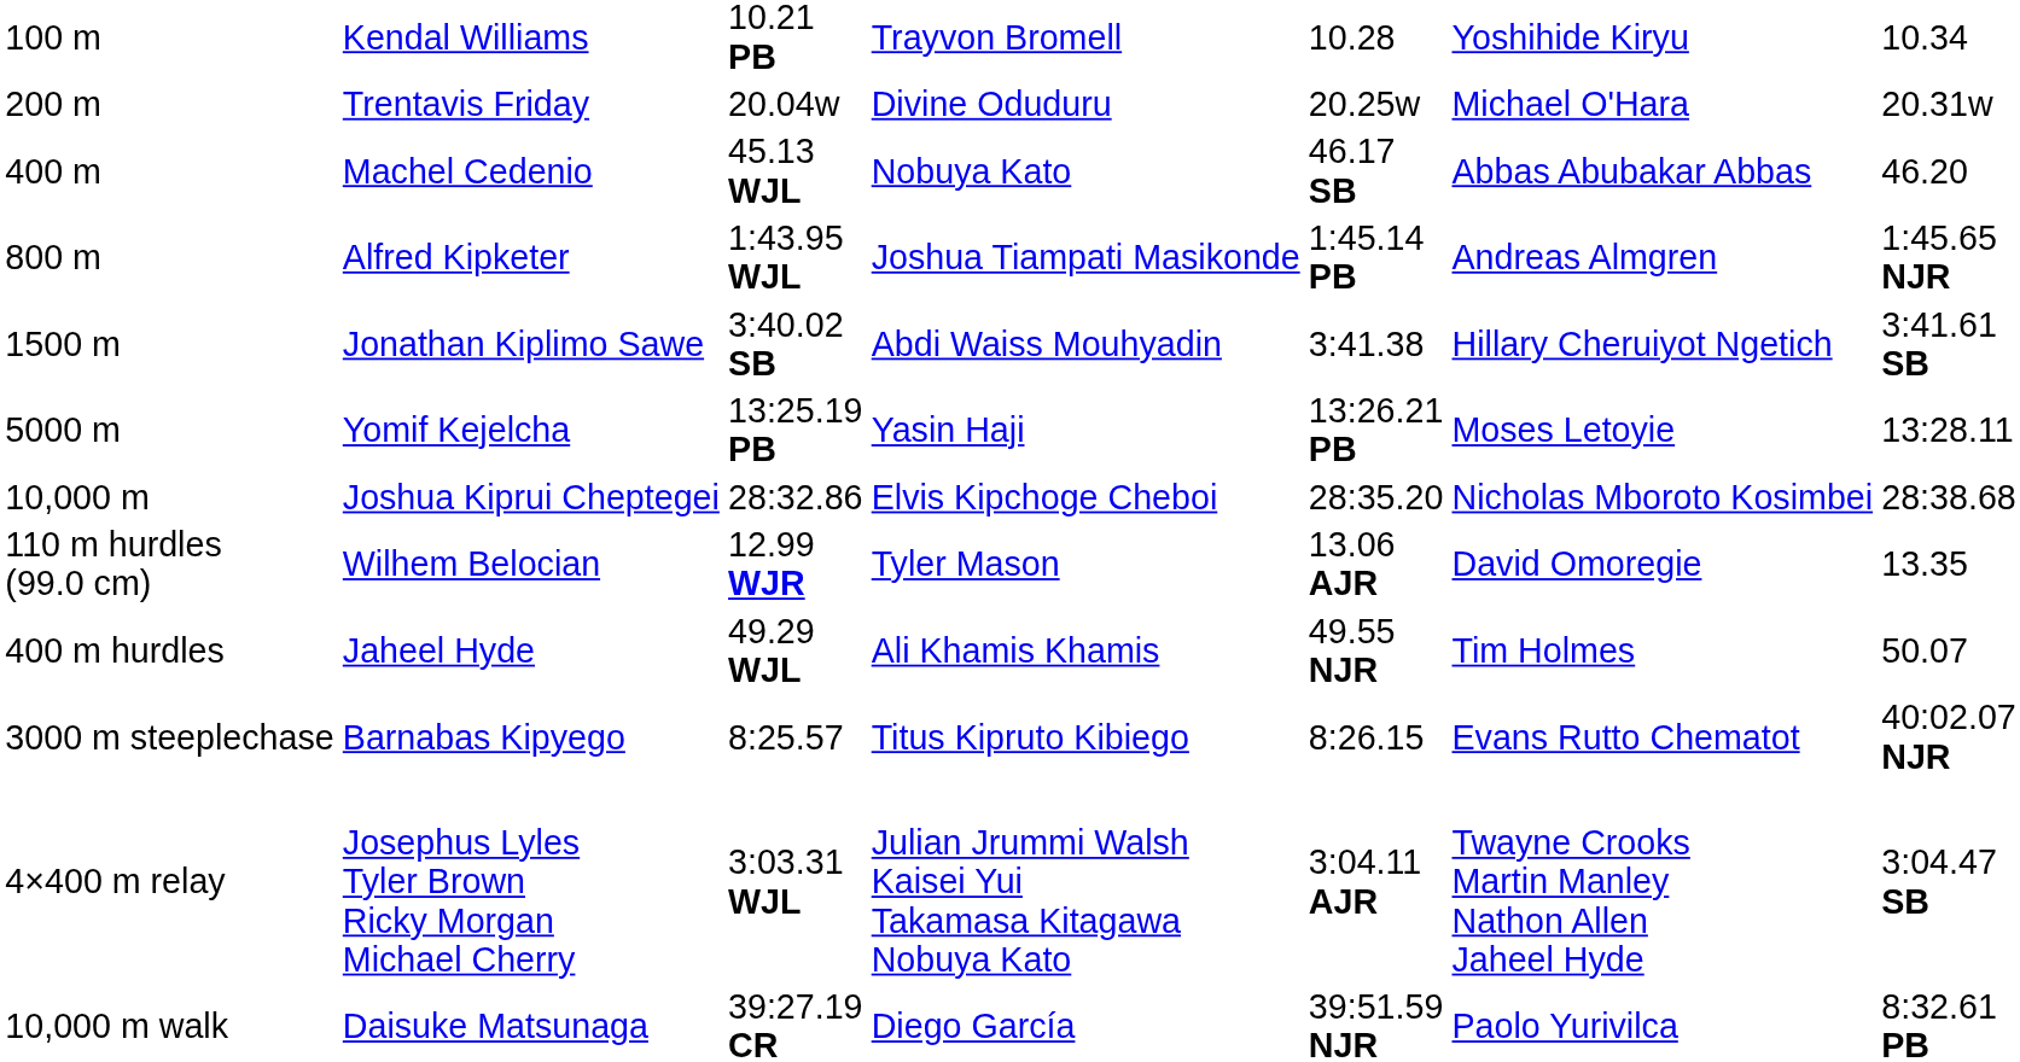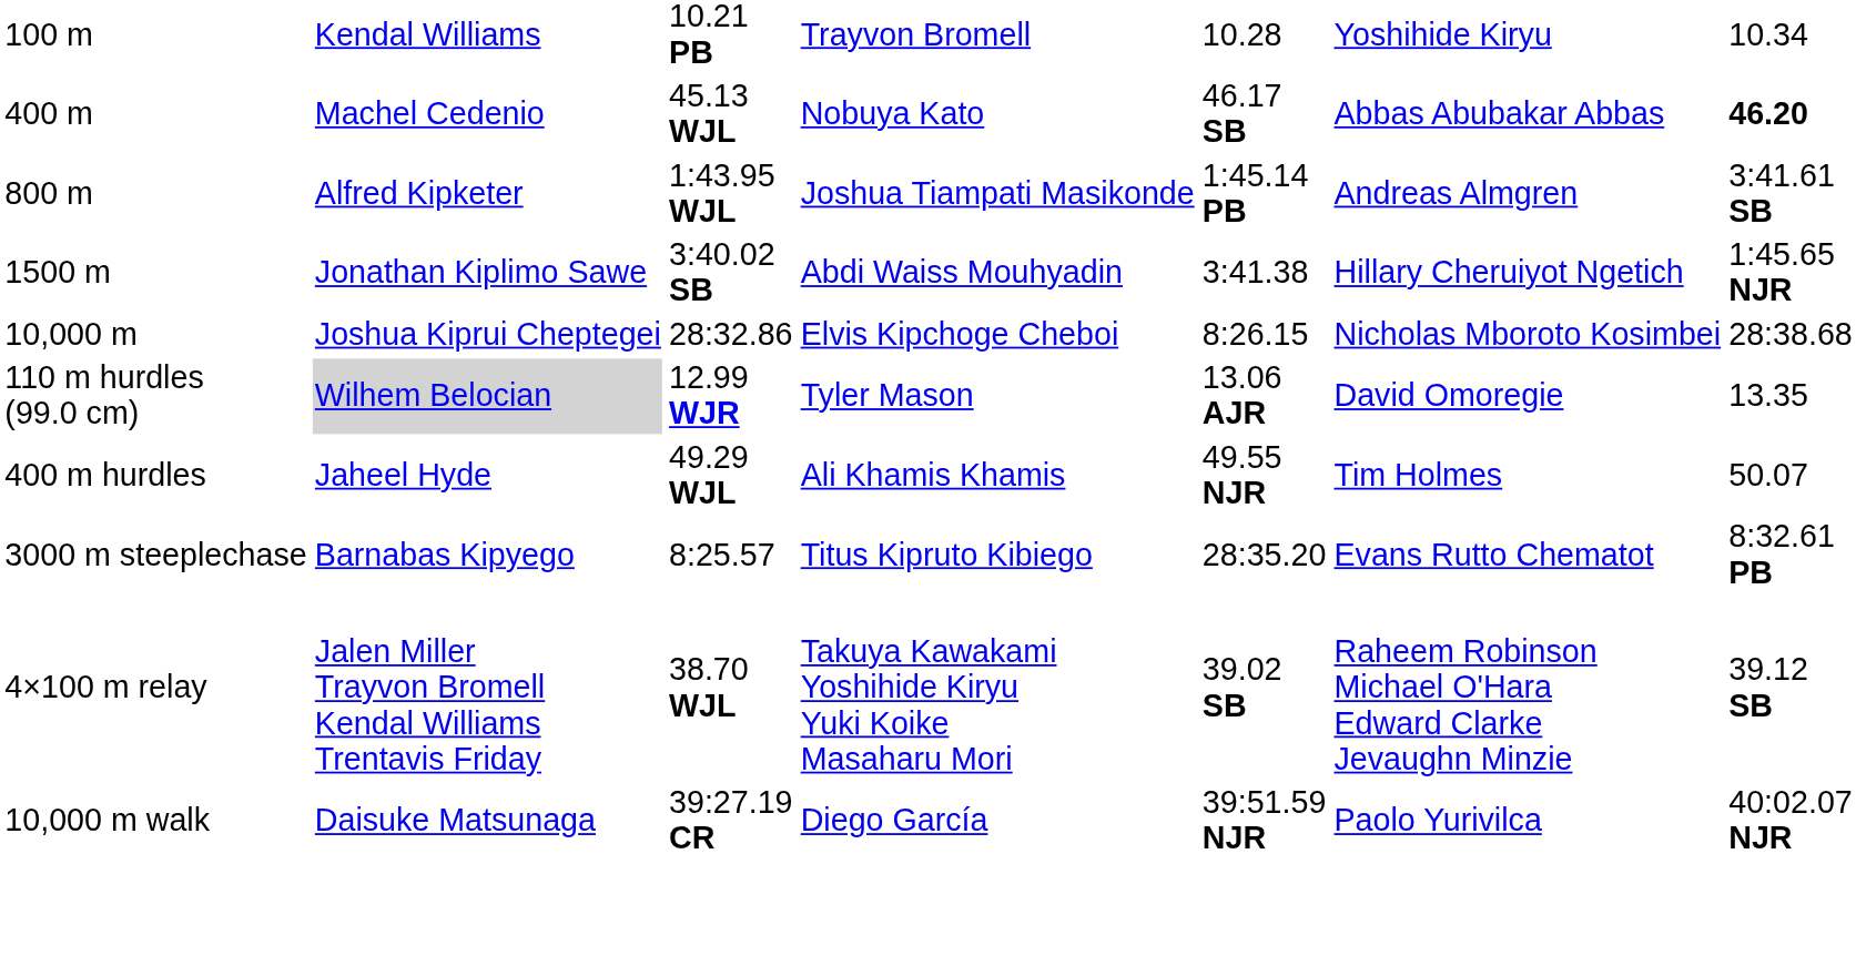- row: 200 m | Trentavis Friday | 20.04w | Divine Oduduru | 20.25w | Michael O'Hara | 20.31w
400 m | column 7: normal -> bold
800 m | column 7: 1:45.65 NJR -> 3:41.61 SB
1500 m | column 7: 3:41.61 SB -> 1:45.65 NJR
- row: 5000 m | Yomif Kejelcha | 13:25.19 PB | Yasin Haji | 13:26.21 PB | Moses Letoyie | 13:28.11
10,000 m | column 5: 28:35.20 -> 8:26.15
110 m hurdles (99.0 cm) | column 2: no background -> lightgrey background
3000 m steeplechase | column 5: 8:26.15 -> 28:35.20
3000 m steeplechase | column 7: 40:02.07 NJR -> 8:32.61 PB
+ row: 4×100 m relay | Jalen Miller Trayvon Bromell Kendal Williams Trentavis Friday | 38.70 WJL | Takuya Kawakami Yoshihide Kiryu Yuki Koike Masaharu Mori | 39.02 SB | Raheem Robinson Michael O'Hara Edward Clarke Jevaughn Minzie | 39.12 SB
- row: 4×400 m relay | Josephus Lyles Tyler Brown Ricky Morgan Michael Cherry | 3:03.31 WJL | Julian Jrummi Walsh Kaisei Yui Takamasa Kitagawa Nobuya Kato | 3:04.11 AJR | Twayne Crooks Martin Manley Nathon Allen Jaheel Hyde | 3:04.47 SB
10,000 m walk | column 7: 8:32.61 PB -> 40:02.07 NJR
